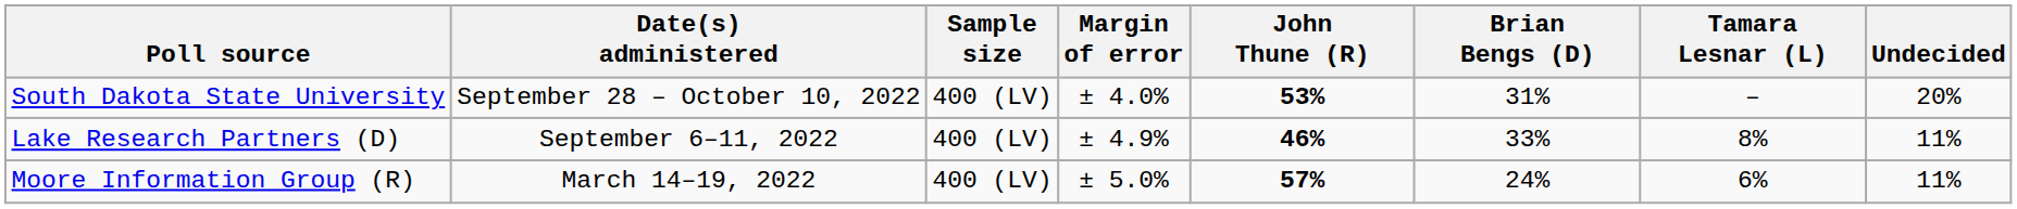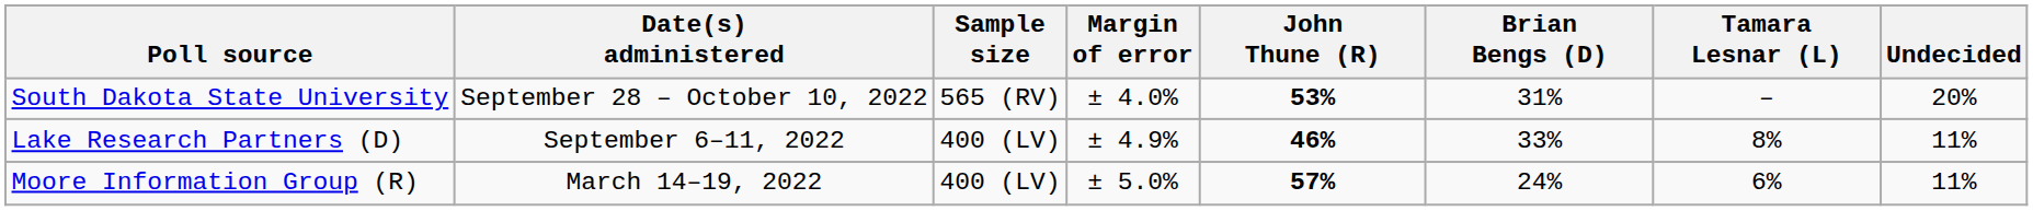South Dakota State University | Sample size: 400 (LV) -> 565 (RV)
